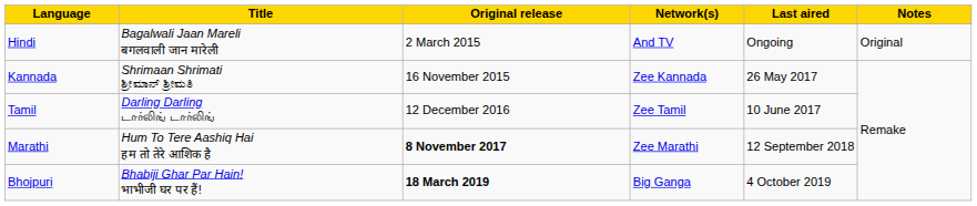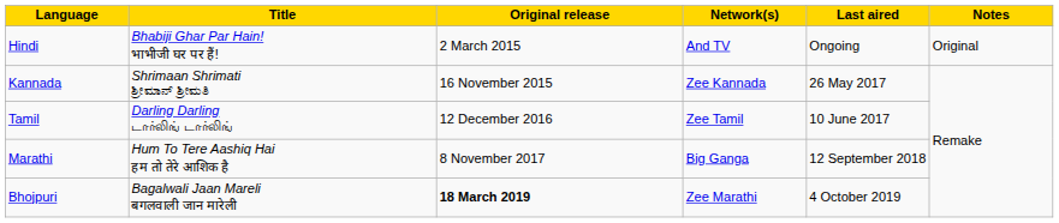Hindi | Title: Bagalwali Jaan Mareli बगलवाली जान मारेली -> Bhabiji Ghar Par Hain! भाभीजी घर पर हैं!
Marathi | Original release: bold -> normal
Marathi | Network(s): Zee Marathi -> Big Ganga
Bhojpuri | Title: Bhabiji Ghar Par Hain! भाभीजी घर पर हैं! -> Bagalwali Jaan Mareli बगलवाली जान मारेली
Bhojpuri | Network(s): Big Ganga -> Zee Marathi
